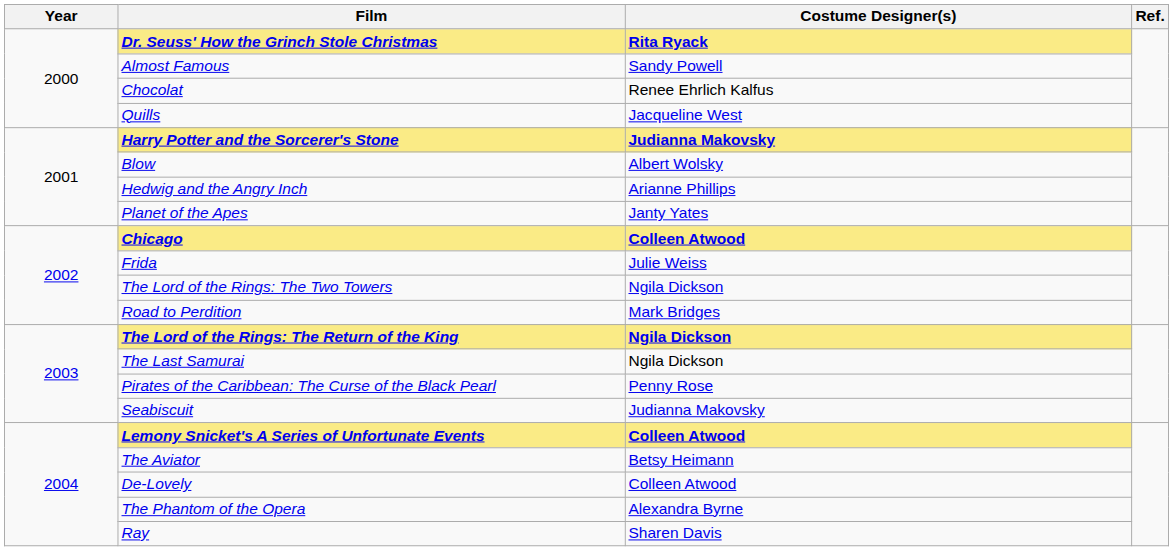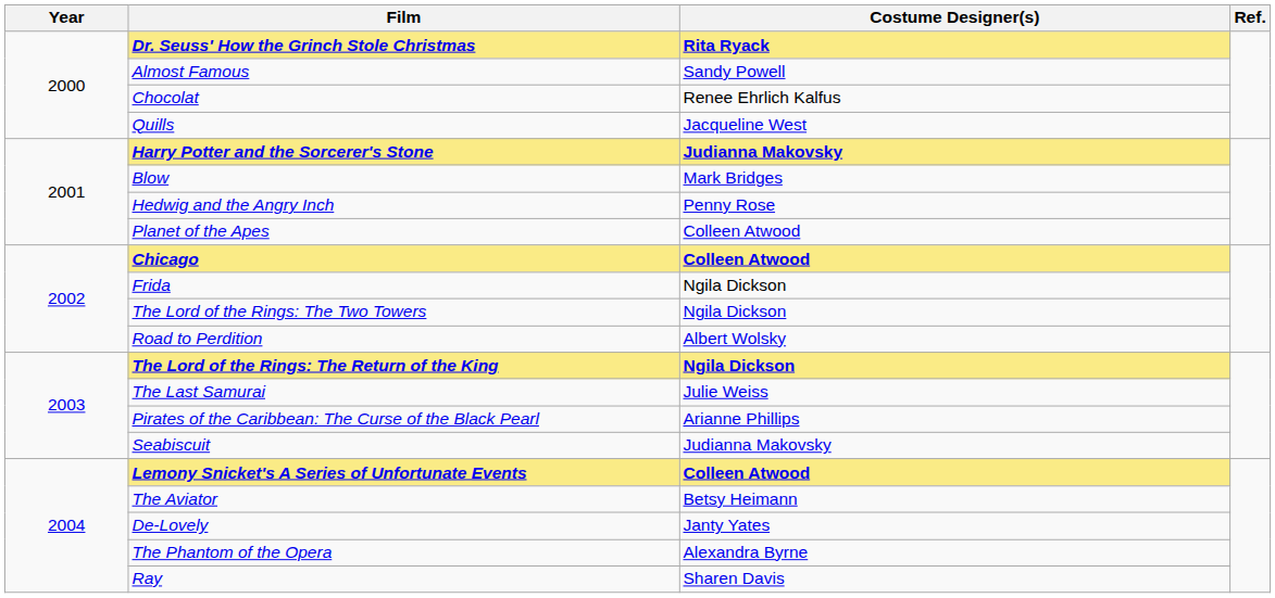Blow | Costume Designer(s): Albert Wolsky -> Mark Bridges
Hedwig and the Angry Inch | Costume Designer(s): Arianne Phillips -> Penny Rose
Planet of the Apes | Costume Designer(s): Janty Yates -> Colleen Atwood
Frida | Costume Designer(s): Julie Weiss -> Ngila Dickson
Road to Perdition | Costume Designer(s): Mark Bridges -> Albert Wolsky
The Last Samurai | Costume Designer(s): Ngila Dickson -> Julie Weiss
Pirates of the Caribbean: The Curse of the Black Pearl | Costume Designer(s): Penny Rose -> Arianne Phillips
De-Lovely | Costume Designer(s): Colleen Atwood -> Janty Yates
